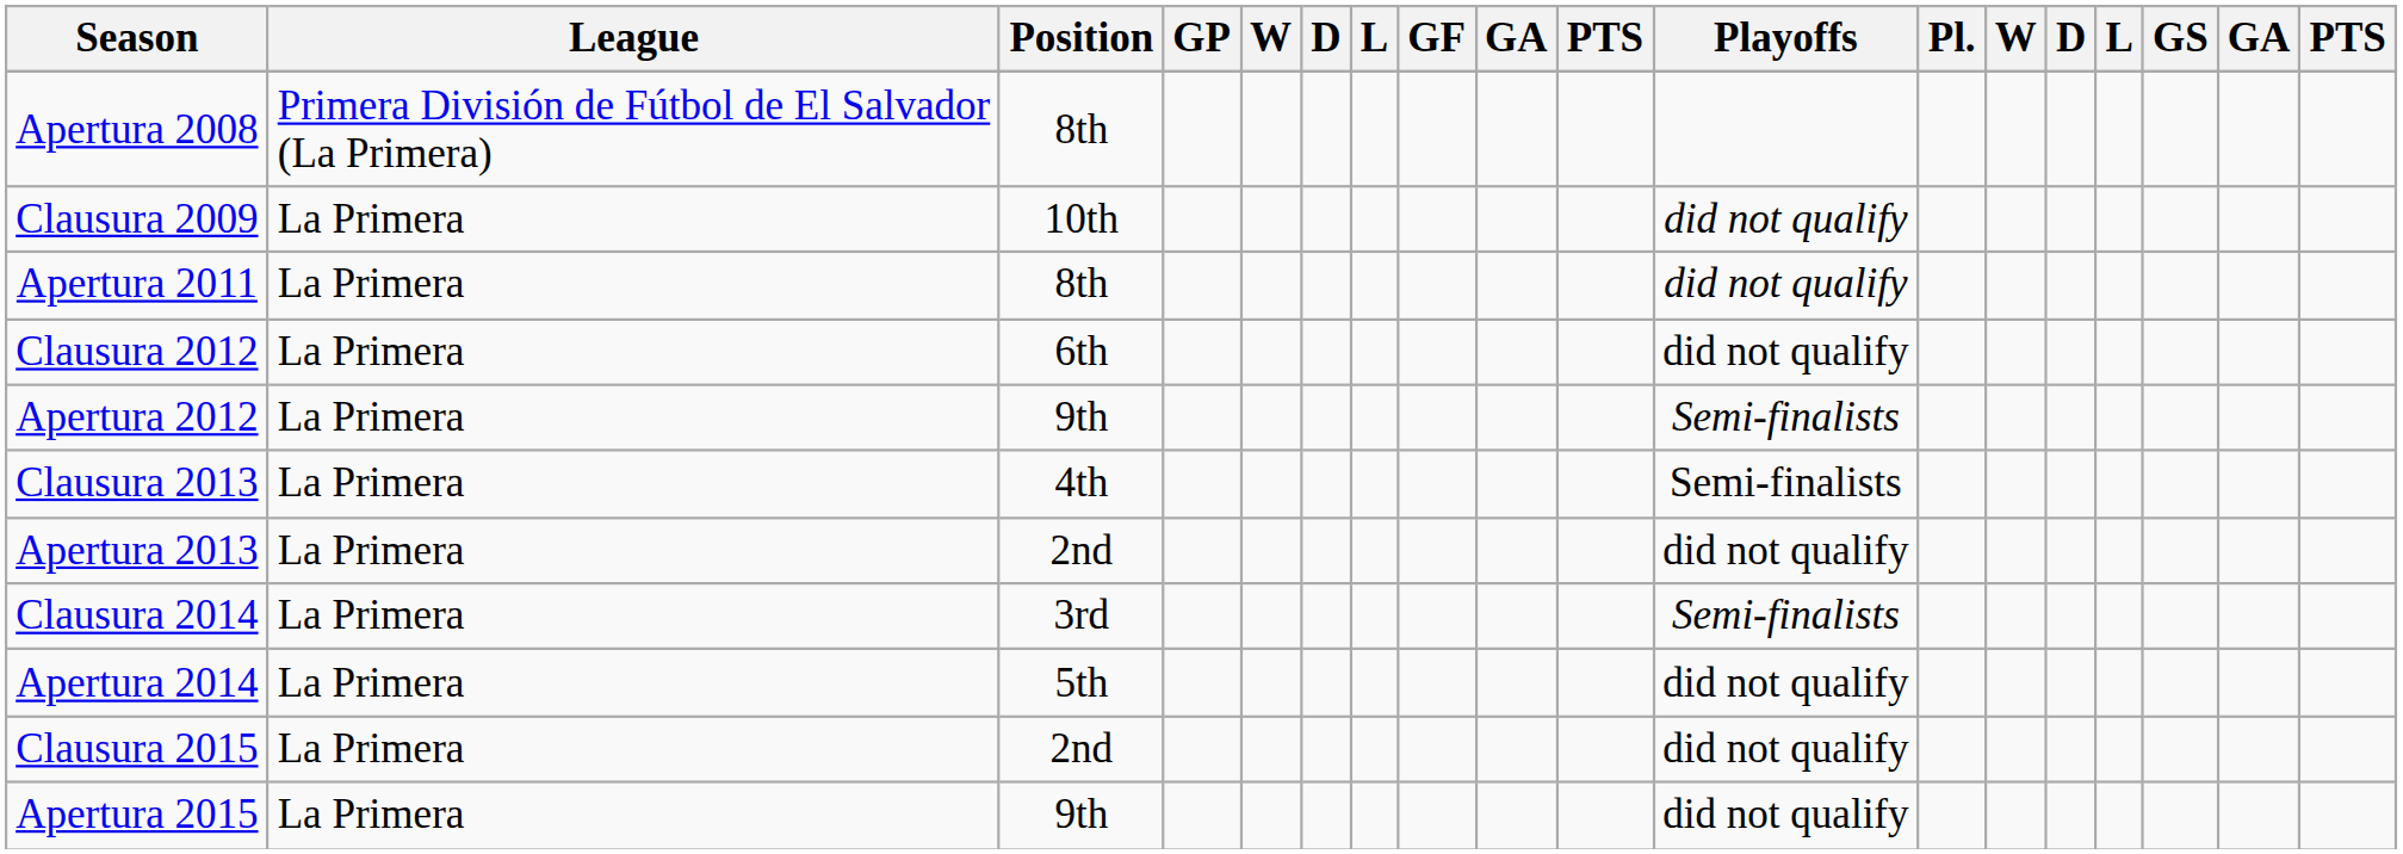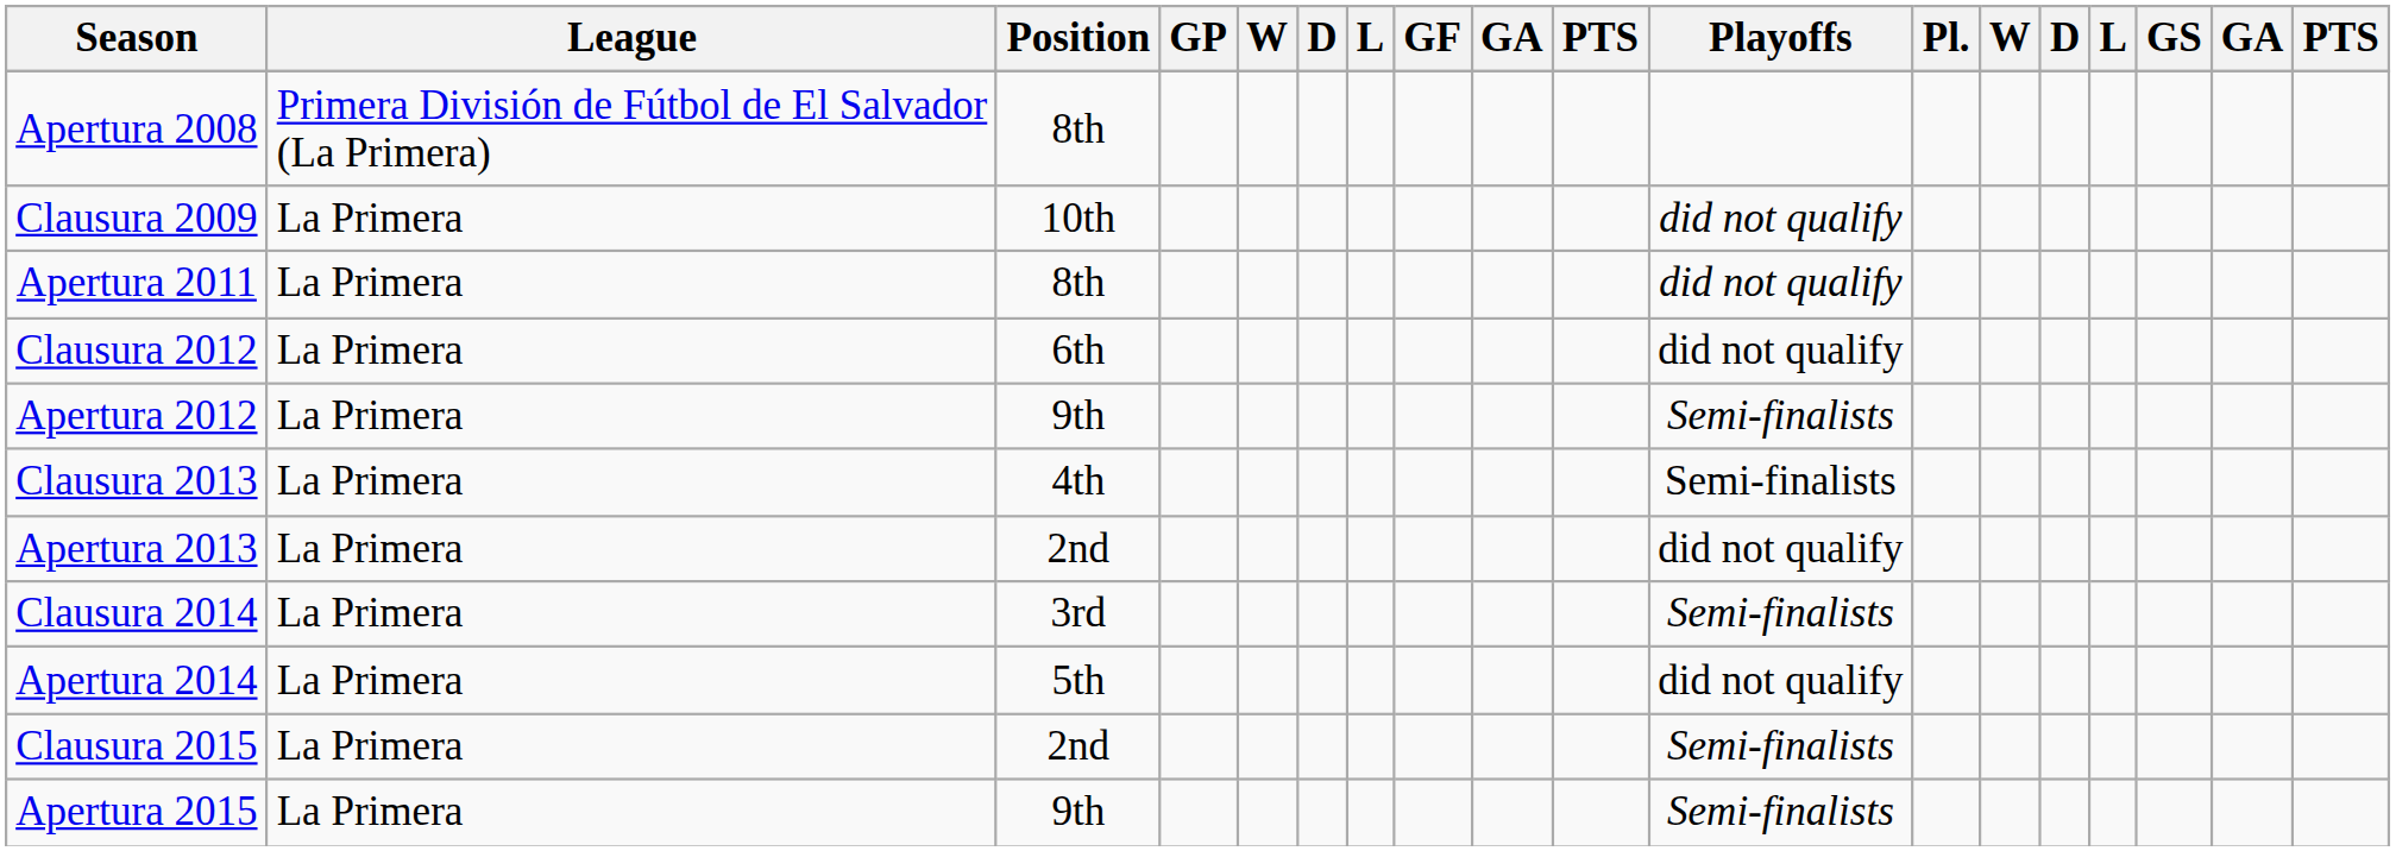Clausura 2015 | Playoffs: did not qualify -> Semi-finalists
Apertura 2015 | Playoffs: did not qualify -> Semi-finalists
